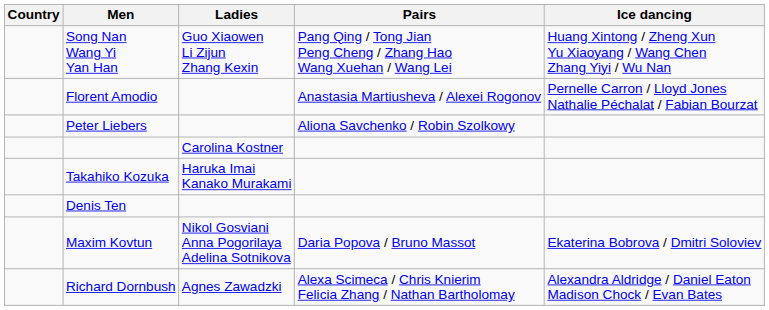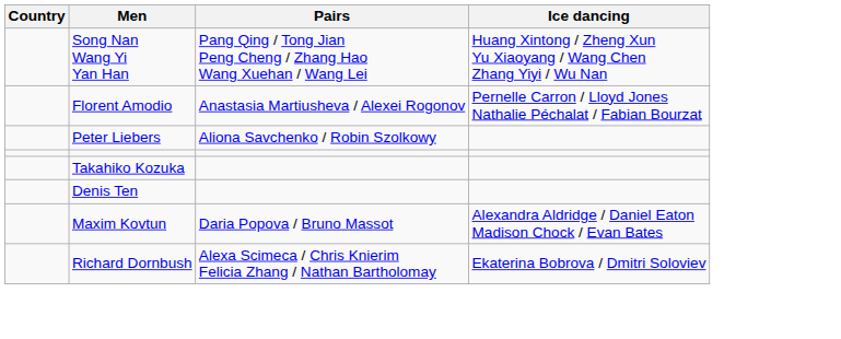- column: Ladies | Guo Xiaowen Li Zijun Zhang Kexin | Carolina Kostner | Haruka Imai Kanako Murakami | Nikol Gosviani Anna Pogorilaya Adelina Sotnikova | Agnes Zawadzki
Maxim Kovtun | Ice dancing: Ekaterina Bobrova / Dmitri Soloviev -> Alexandra Aldridge / Daniel Eaton Madison Chock / Evan Bates
Richard Dornbush | Ice dancing: Alexandra Aldridge / Daniel Eaton Madison Chock / Evan Bates -> Ekaterina Bobrova / Dmitri Soloviev
